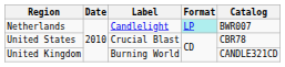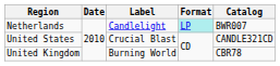United States | Catalog: CBR78 -> CANDLE321CD
United Kingdom | Catalog: CANDLE321CD -> CBR78
